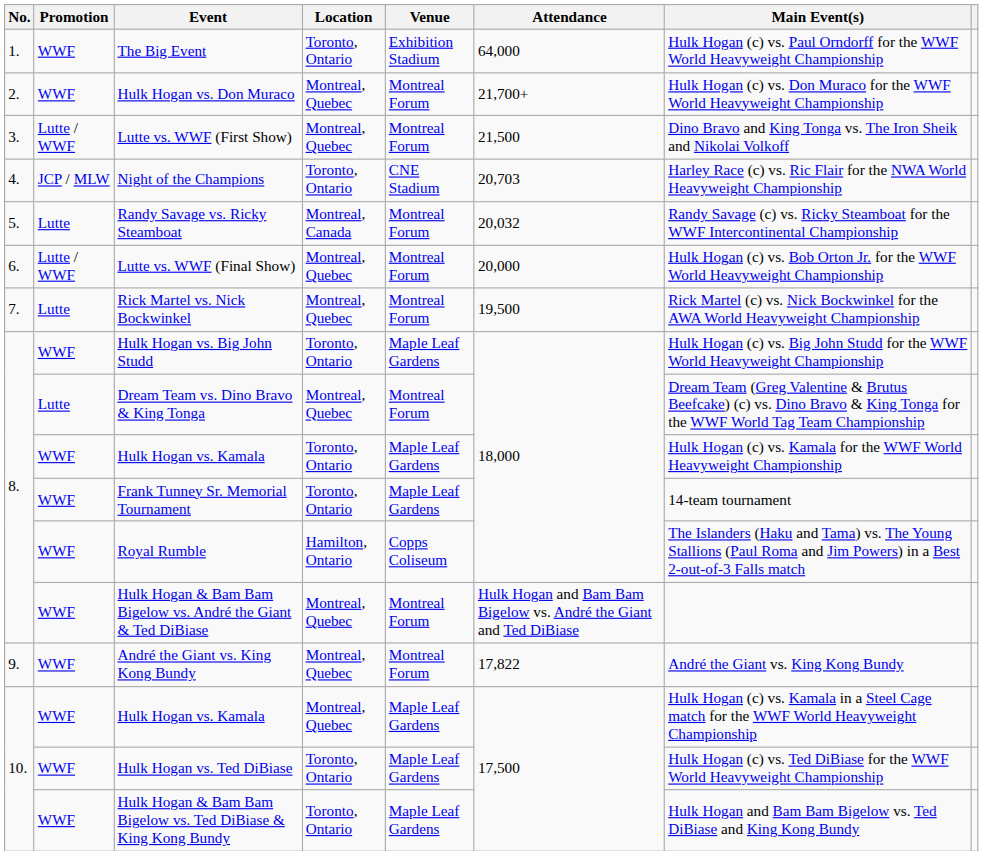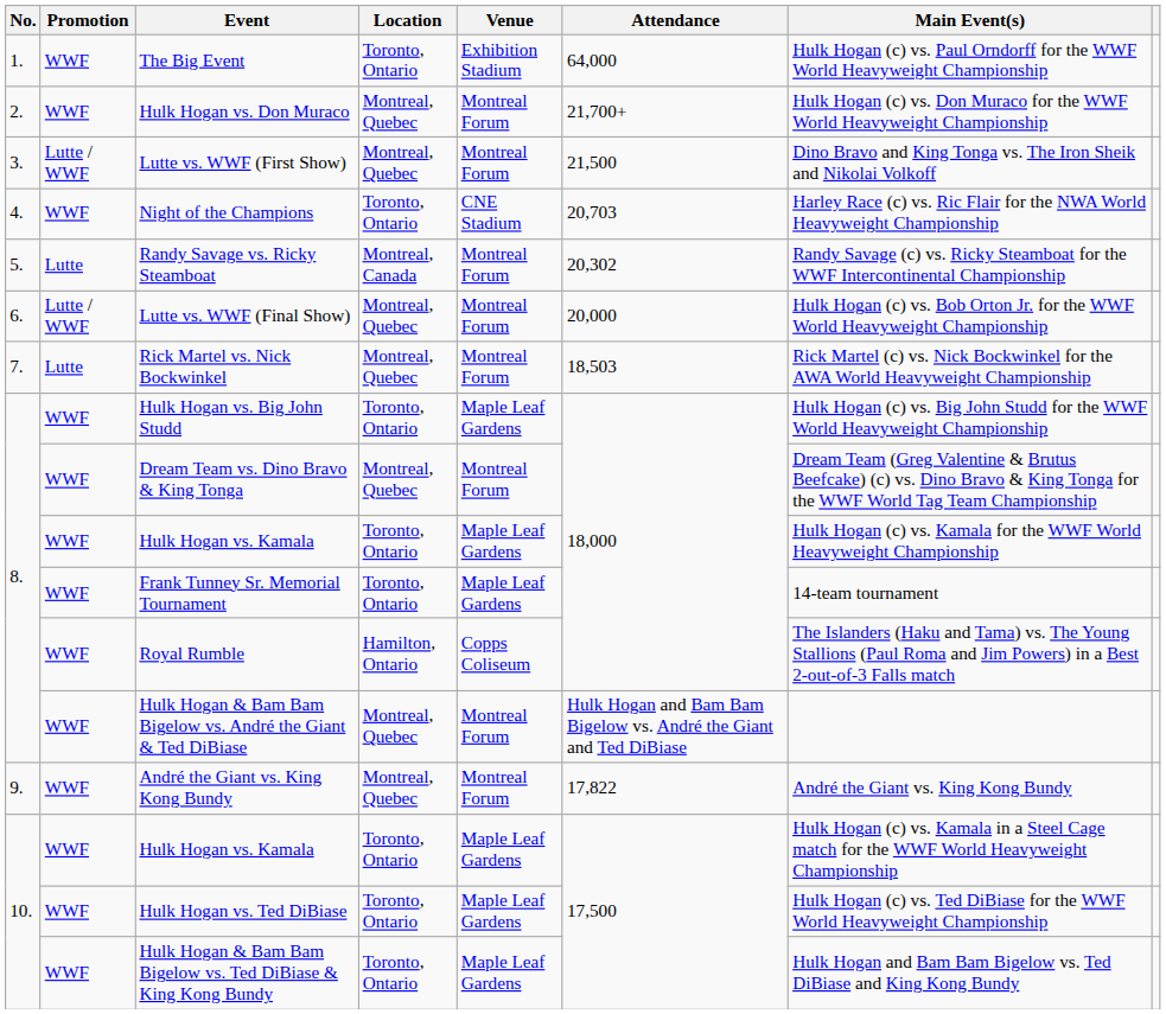Night of the Champions | Promotion: JCP / MLW -> WWF
Randy Savage vs. Ricky Steamboat | Attendance: 20,032 -> 20,302
Rick Martel vs. Nick Bockwinkel | Attendance: 19,500 -> 18,503
Dream Team vs. Dino Bravo & King Tonga | Promotion: Lutte -> WWF
10. / Hulk Hogan vs. Kamala | Location: Montreal, Quebec -> Toronto, Ontario
